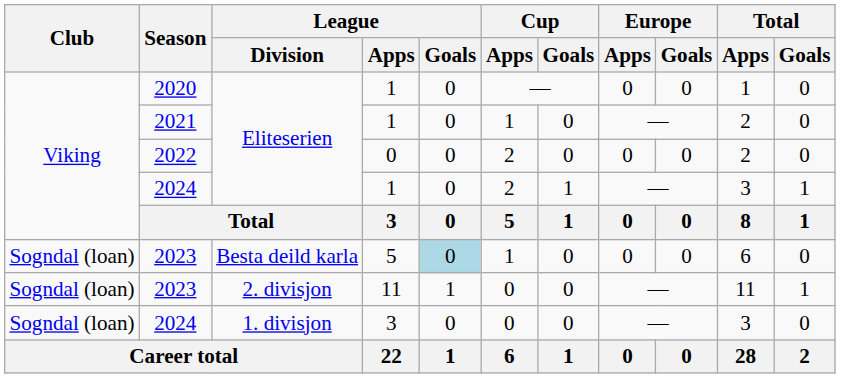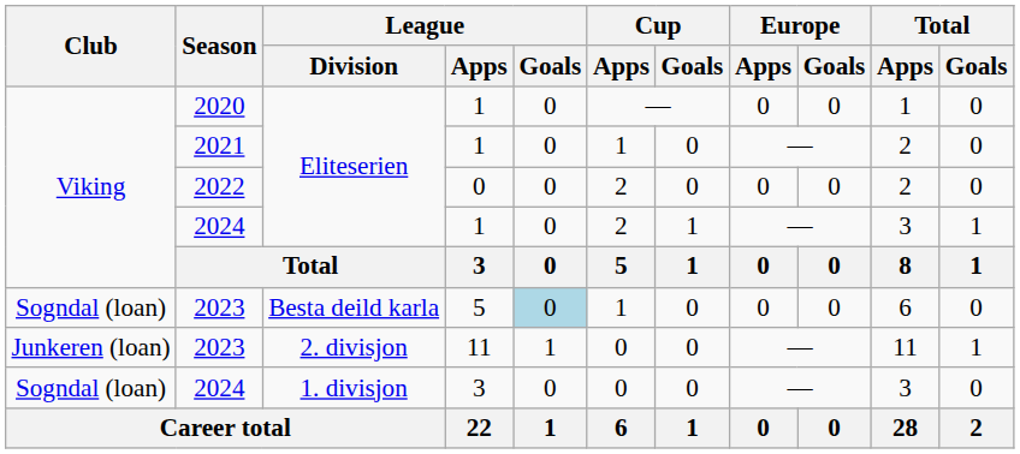2023 / 11 | Club: Sogndal (loan) -> Junkeren (loan)
